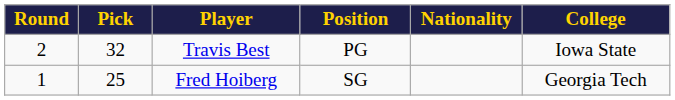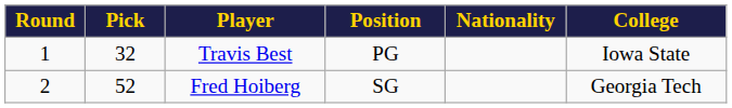Travis Best | Round: 2 -> 1
Fred Hoiberg | Round: 1 -> 2
Fred Hoiberg | Pick: 25 -> 52
